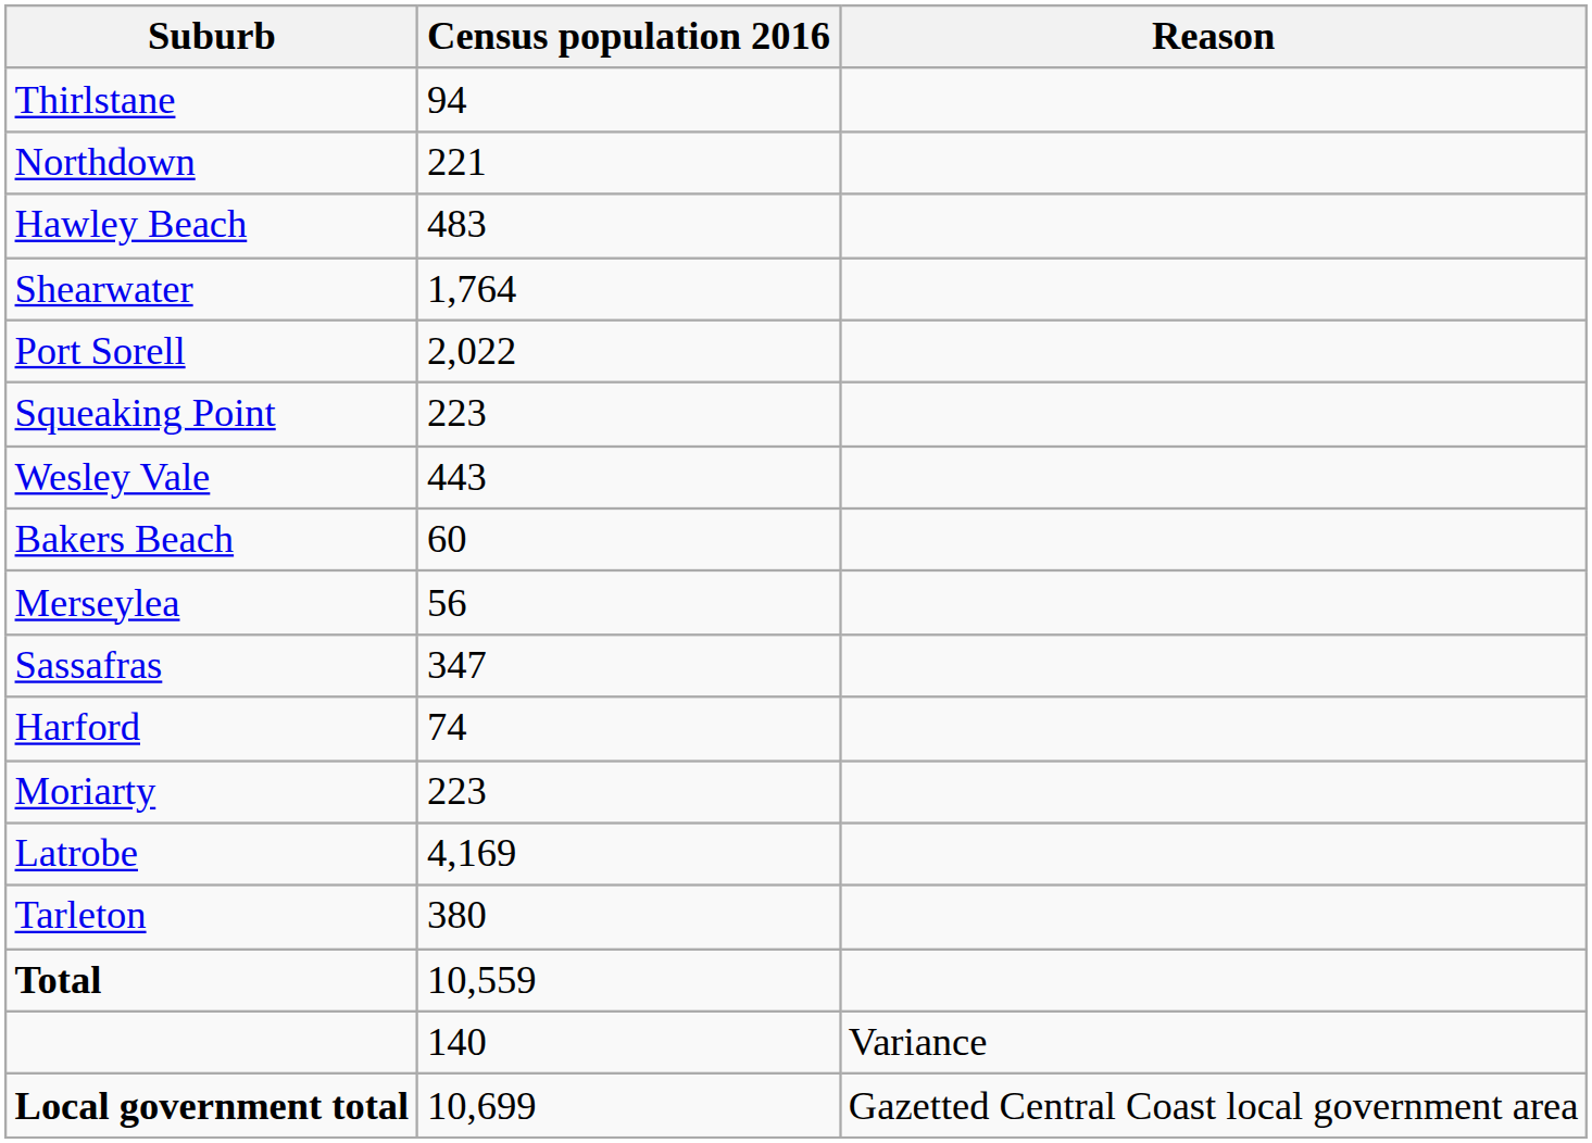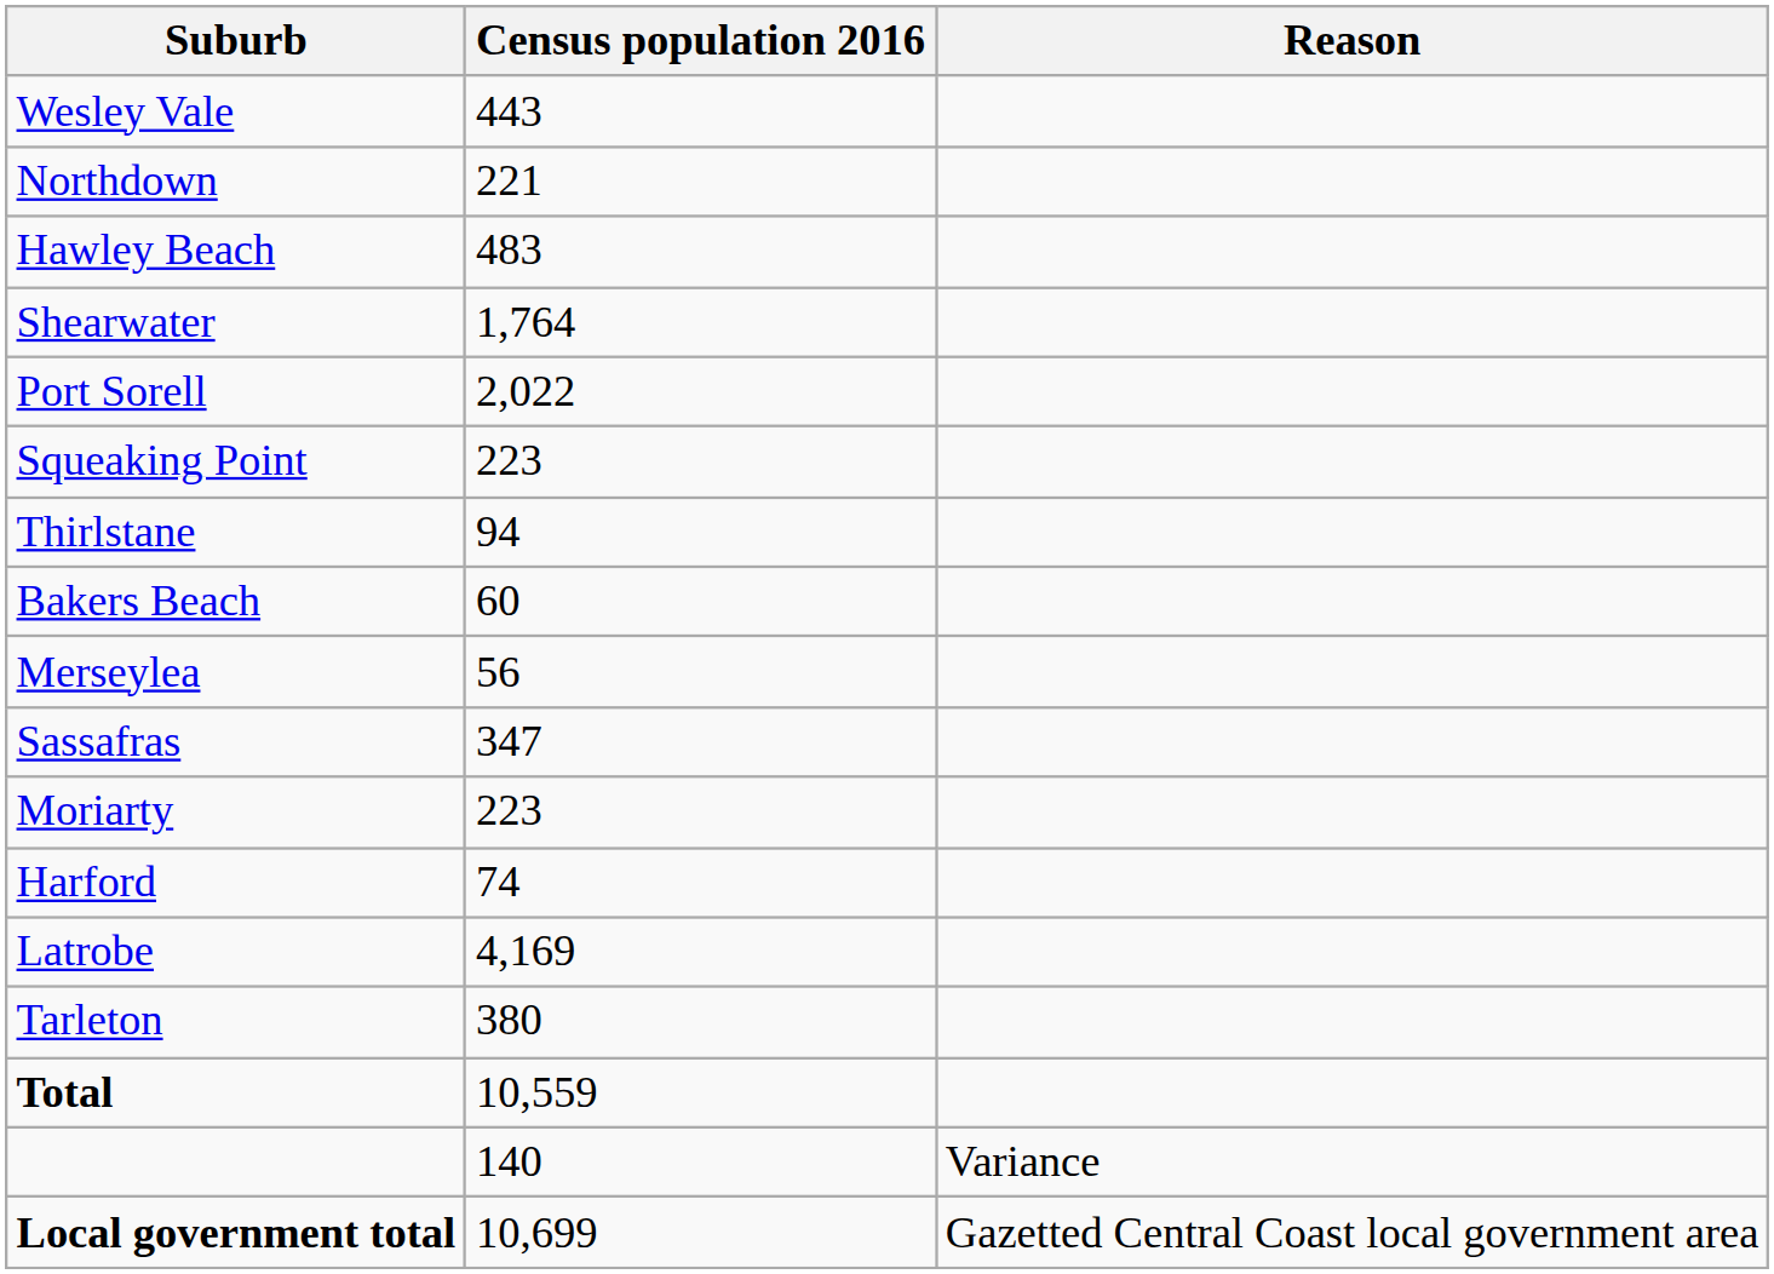rows swapped: Wesley Vale <-> Thirlstane
rows swapped: Harford <-> Moriarty
